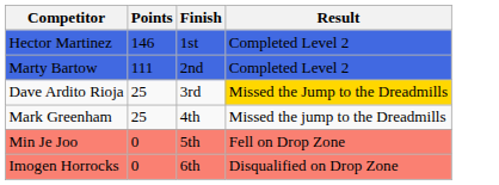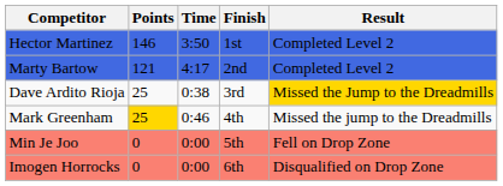+ column: Time | 3:50 | 4:17 | 0:38 | 0:46 | 0:00 | 0:00
Marty Bartow | Points: 111 -> 121
Mark Greenham | Points: no background -> gold background
